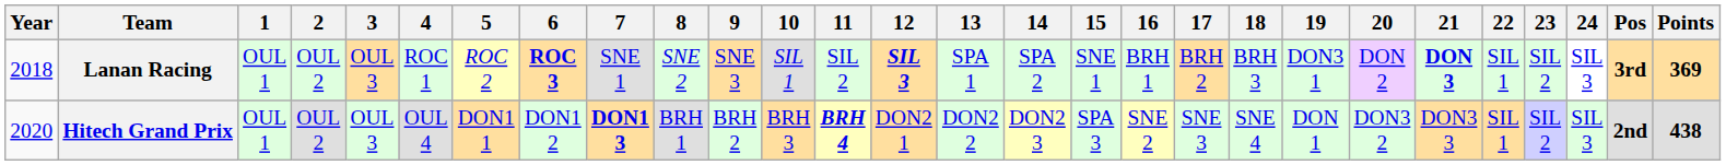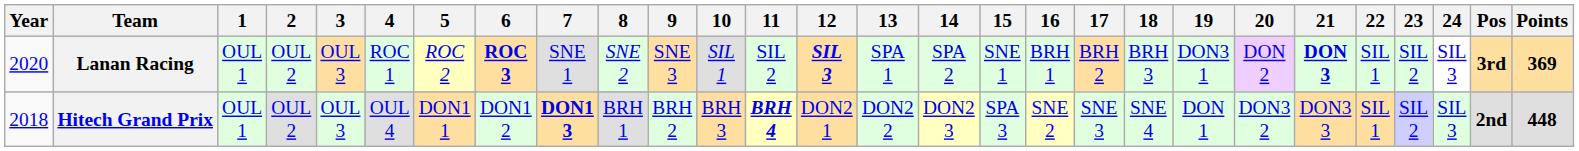Lanan Racing | Year: 2018 -> 2020
Hitech Grand Prix | Year: 2020 -> 2018
Hitech Grand Prix | Points: 438 -> 448
